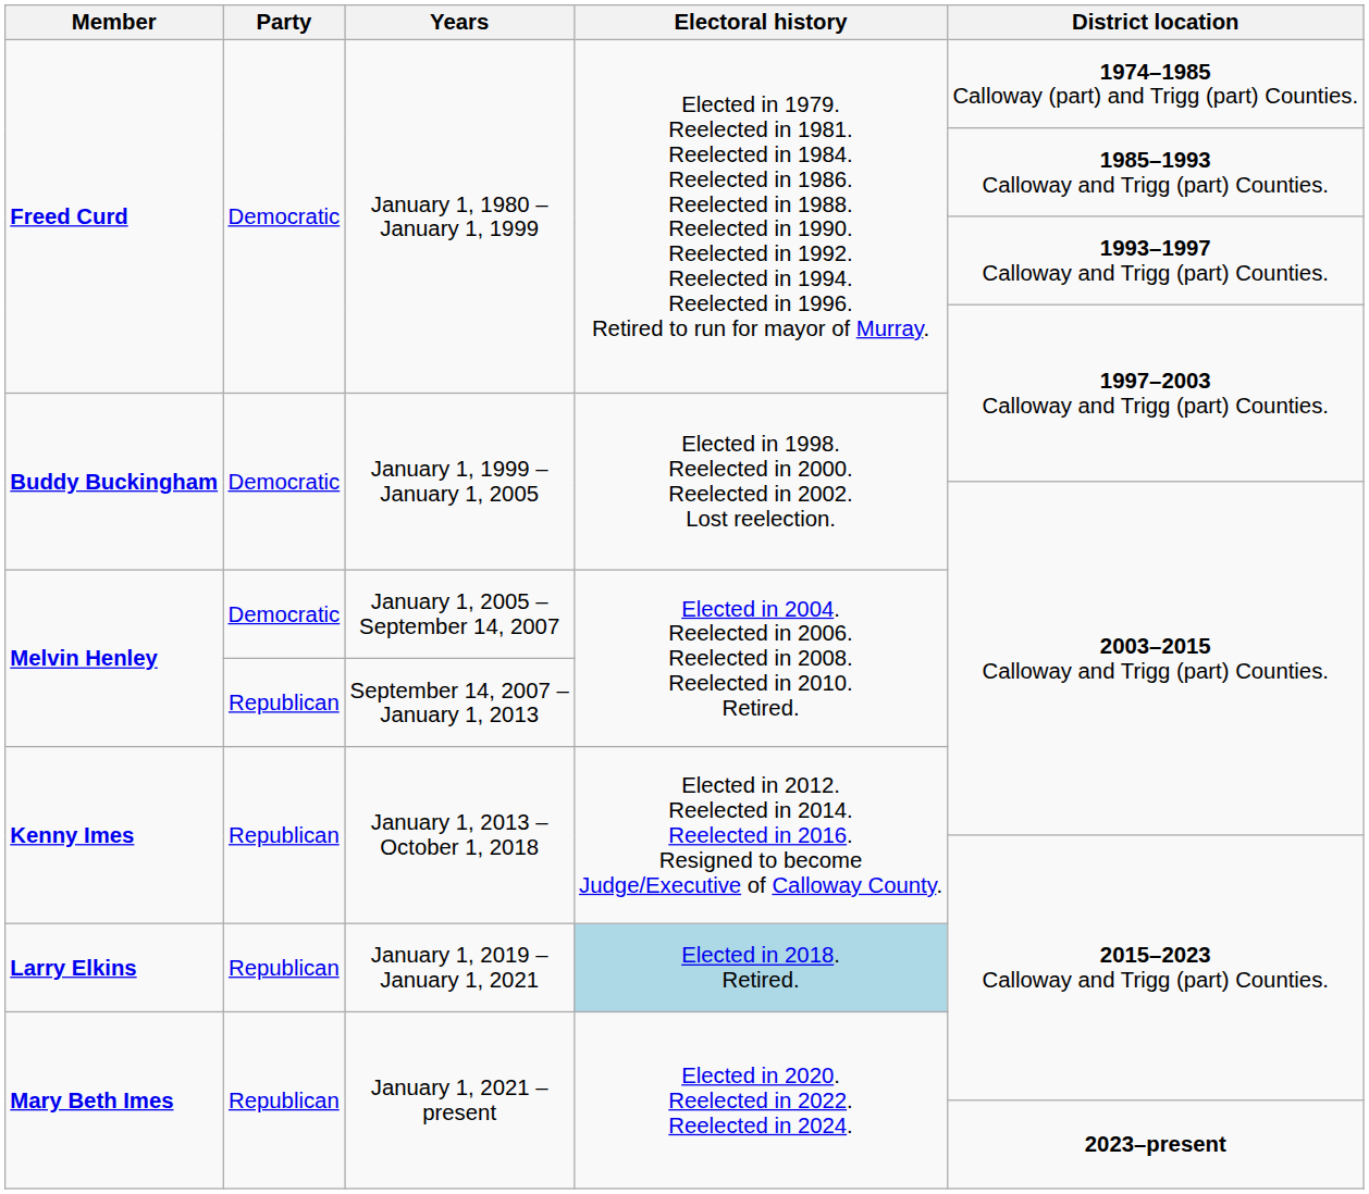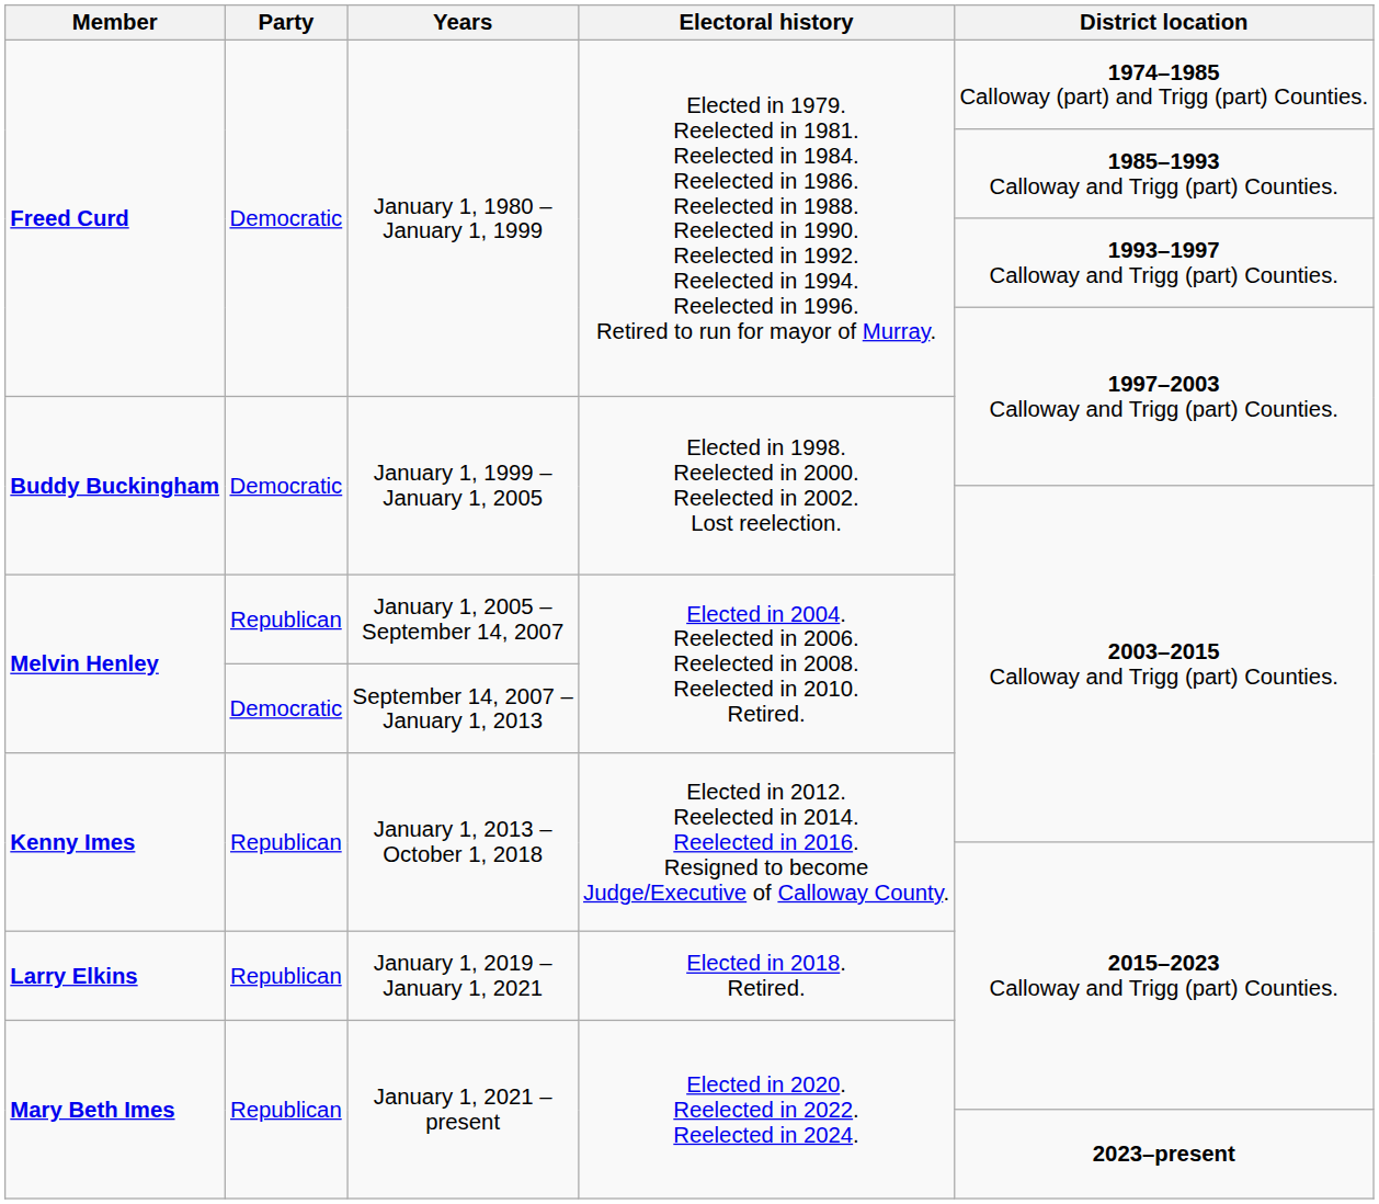January 1, 2005 – September 14, 2007 | Party: Democratic -> Republican
September 14, 2007 – January 1, 2013 | Party: Republican -> Democratic
January 1, 2019 – January 1, 2021 | Electoral history: lightblue background -> no background
